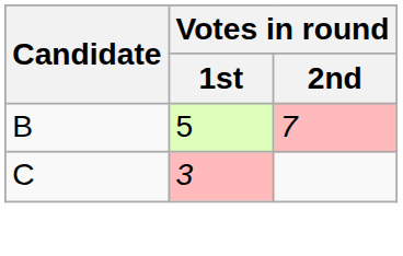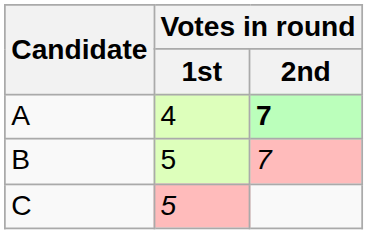+ row: A | 4 | 7
C | Votes in round / 1st: 3 -> 5
